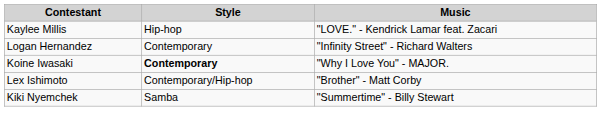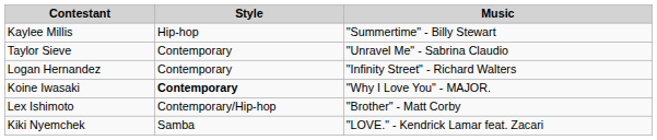Kaylee Millis | Music: "LOVE." - Kendrick Lamar feat. Zacari -> "Summertime" - Billy Stewart
+ row: Taylor Sieve | Contemporary | "Unravel Me" - Sabrina Claudio
Kiki Nyemchek | Music: "Summertime" - Billy Stewart -> "LOVE." - Kendrick Lamar feat. Zacari
